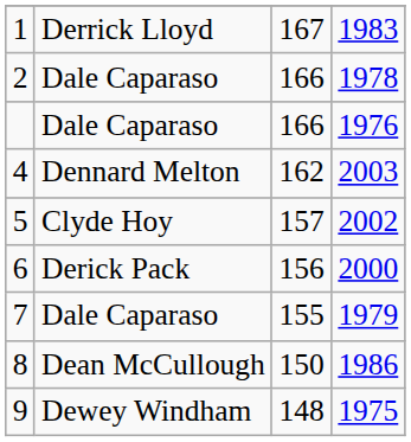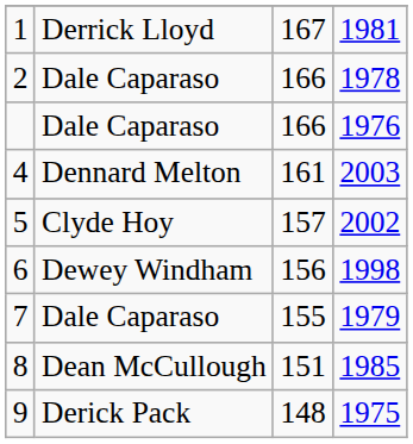1 | column 4: 1983 -> 1981
4 | column 3: 162 -> 161
6 | column 2: Derick Pack -> Dewey Windham
6 | column 4: 2000 -> 1998
8 | column 3: 150 -> 151
8 | column 4: 1986 -> 1985
9 | column 2: Dewey Windham -> Derick Pack
